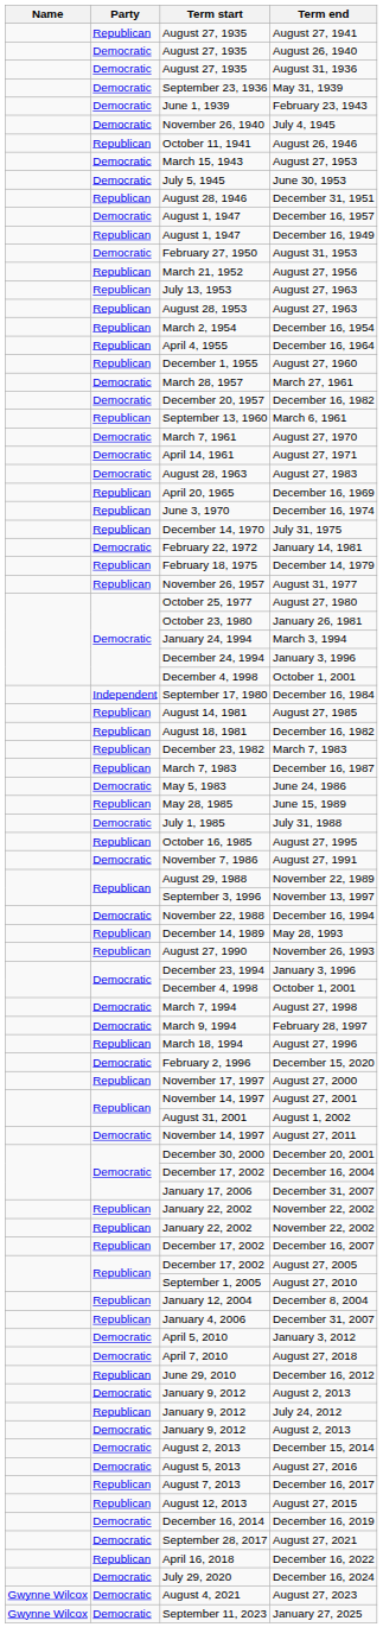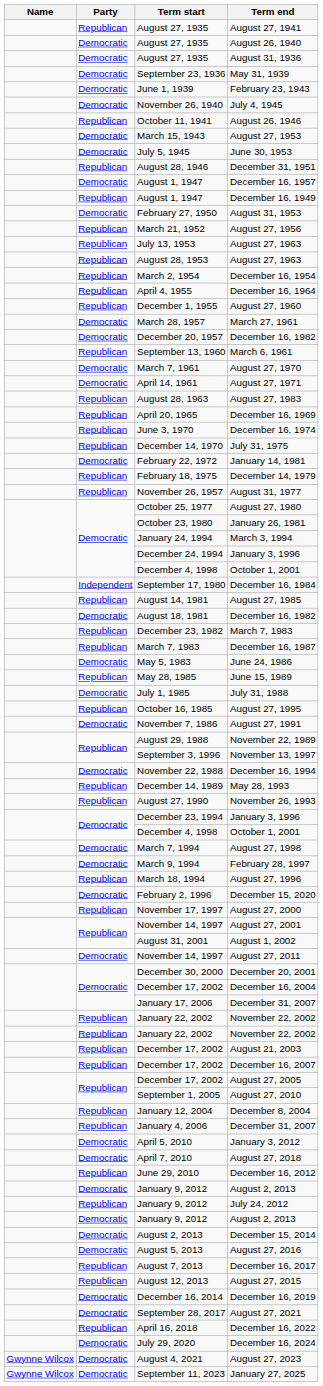August 27, 1983 | Party: Democratic -> Republican
August 18, 1981 / December 16, 1982 | Party: Republican -> Democratic
+ row: Republican | December 17, 2002 | August 21, 2003
